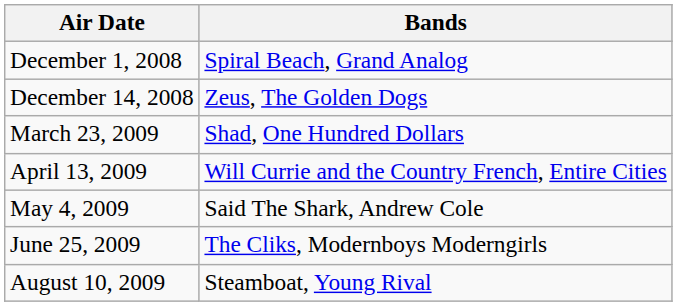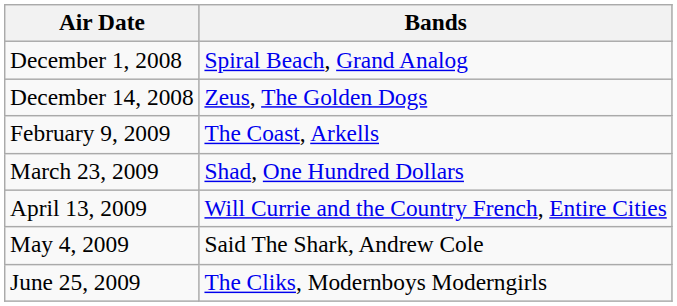+ row: February 9, 2009 | The Coast, Arkells
- row: August 10, 2009 | Steamboat, Young Rival
